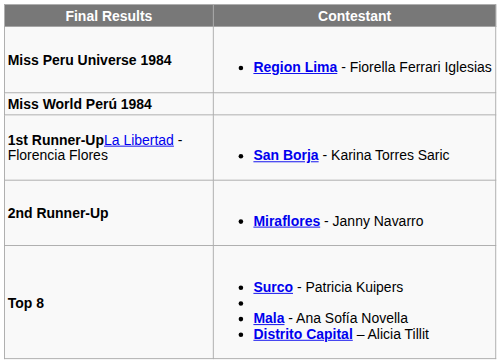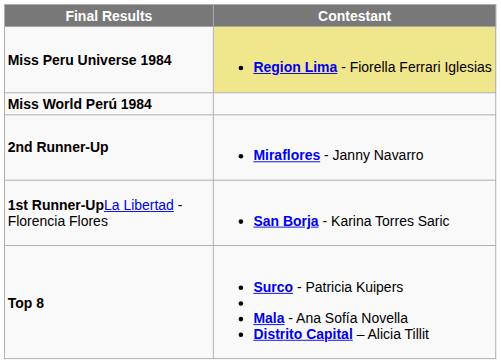Miss Peru Universe 1984 | Contestant: no background -> khaki background
rows swapped: 1st Runner-UpLa Libertad - Florencia Flores <-> 2nd Runner-Up
